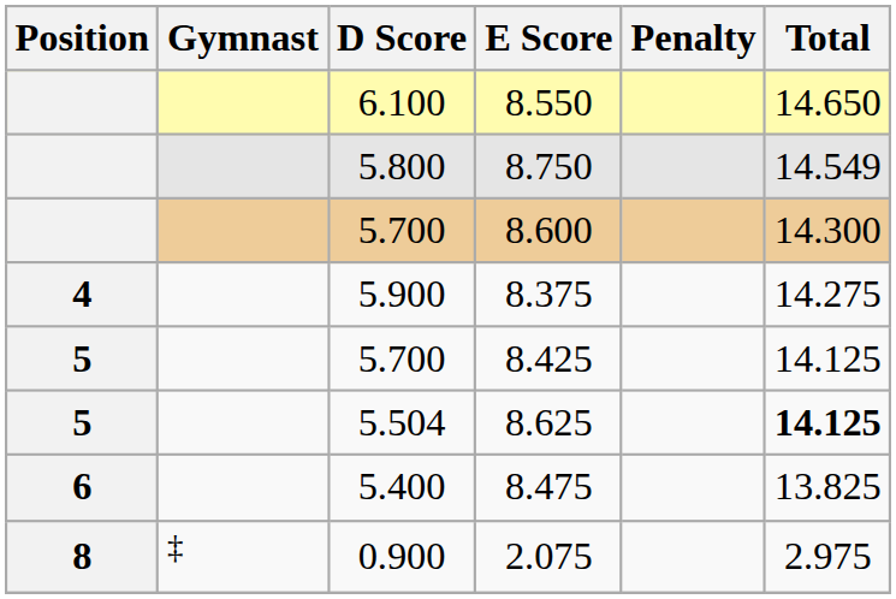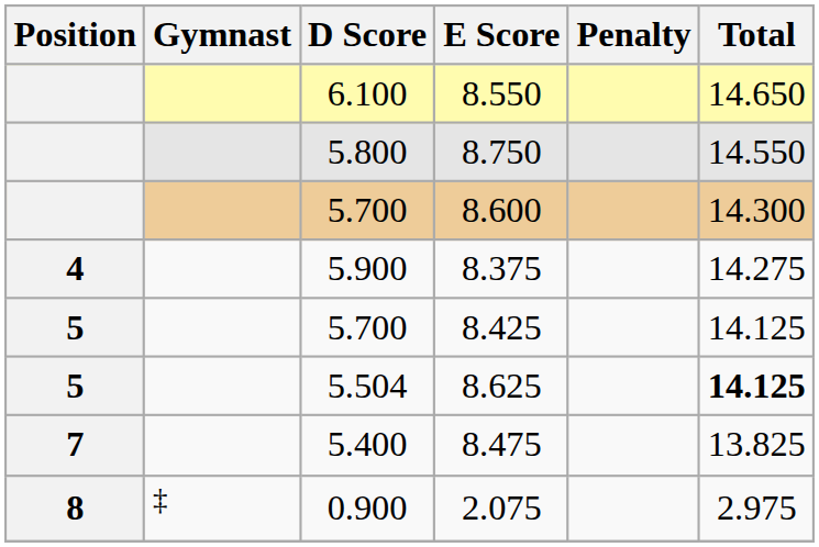8.750 | Total: 14.549 -> 14.550
8.475 | Position: 6 -> 7
